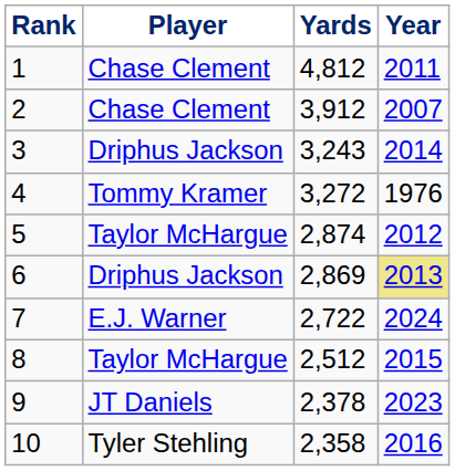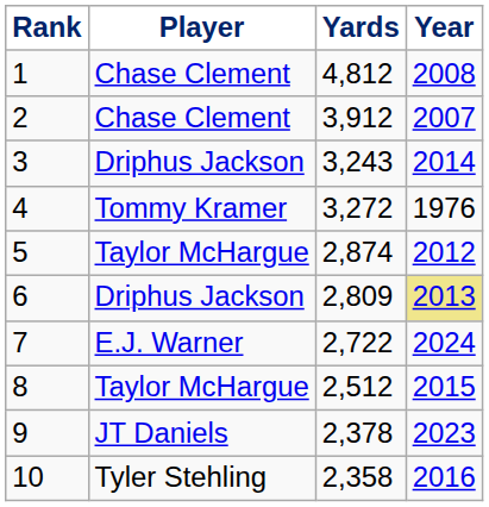1 | Year: 2011 -> 2008
6 | Yards: 2,869 -> 2,809
